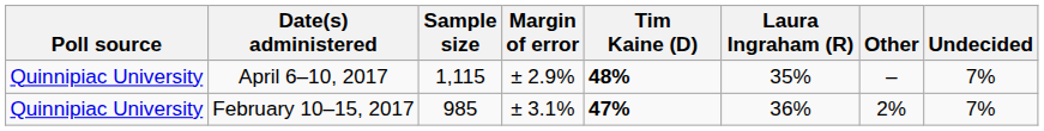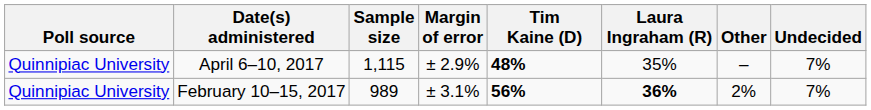February 10–15, 2017 | Sample size: 985 -> 989
February 10–15, 2017 | Tim Kaine (D): 47% -> 56%
February 10–15, 2017 | Laura Ingraham (R): normal -> bold
